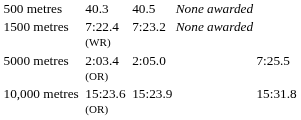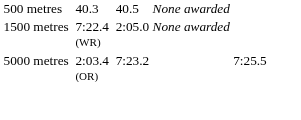1500 metres | column 5: 7:23.2 -> 2:05.0
5000 metres | column 5: 2:05.0 -> 7:23.2
- row: 10,000 metres | 15:23.6 (OR) | 15:23.9 | 15:31.8
